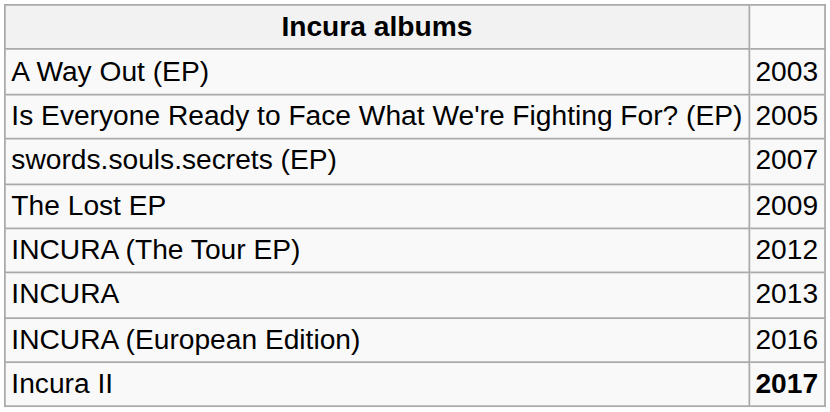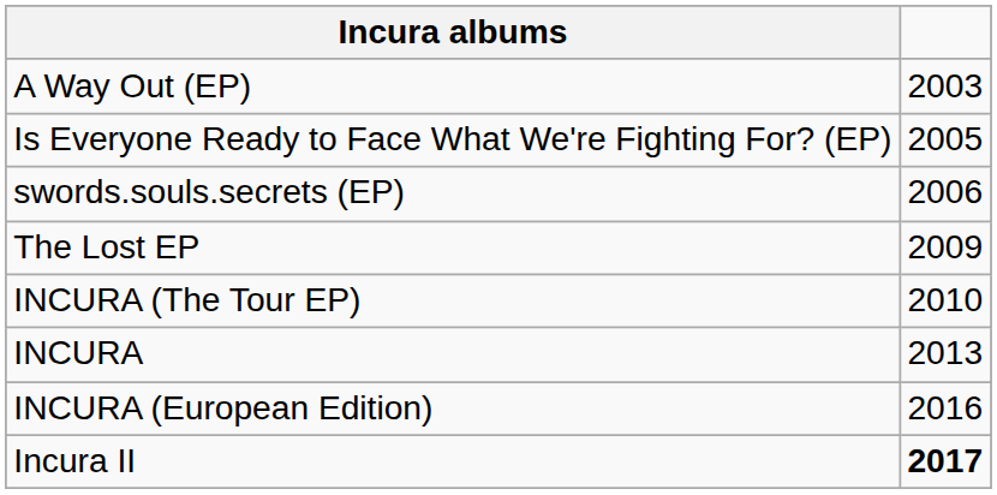swords.souls.secrets (EP) | column 2: 2007 -> 2006
INCURA (The Tour EP) | column 2: 2012 -> 2010
